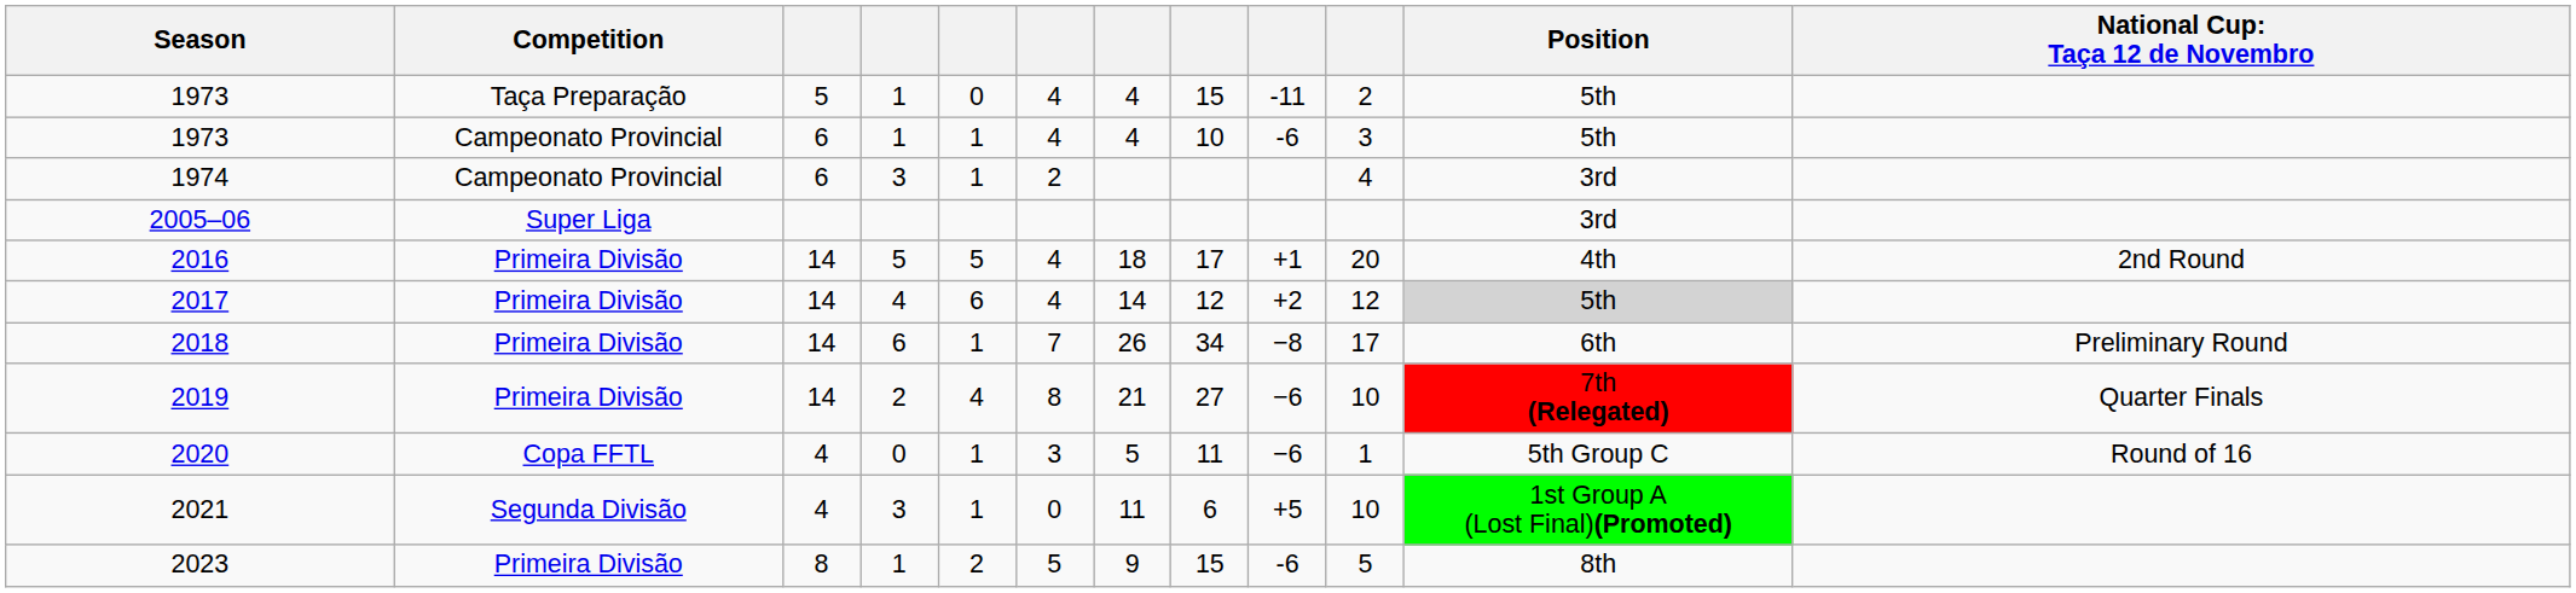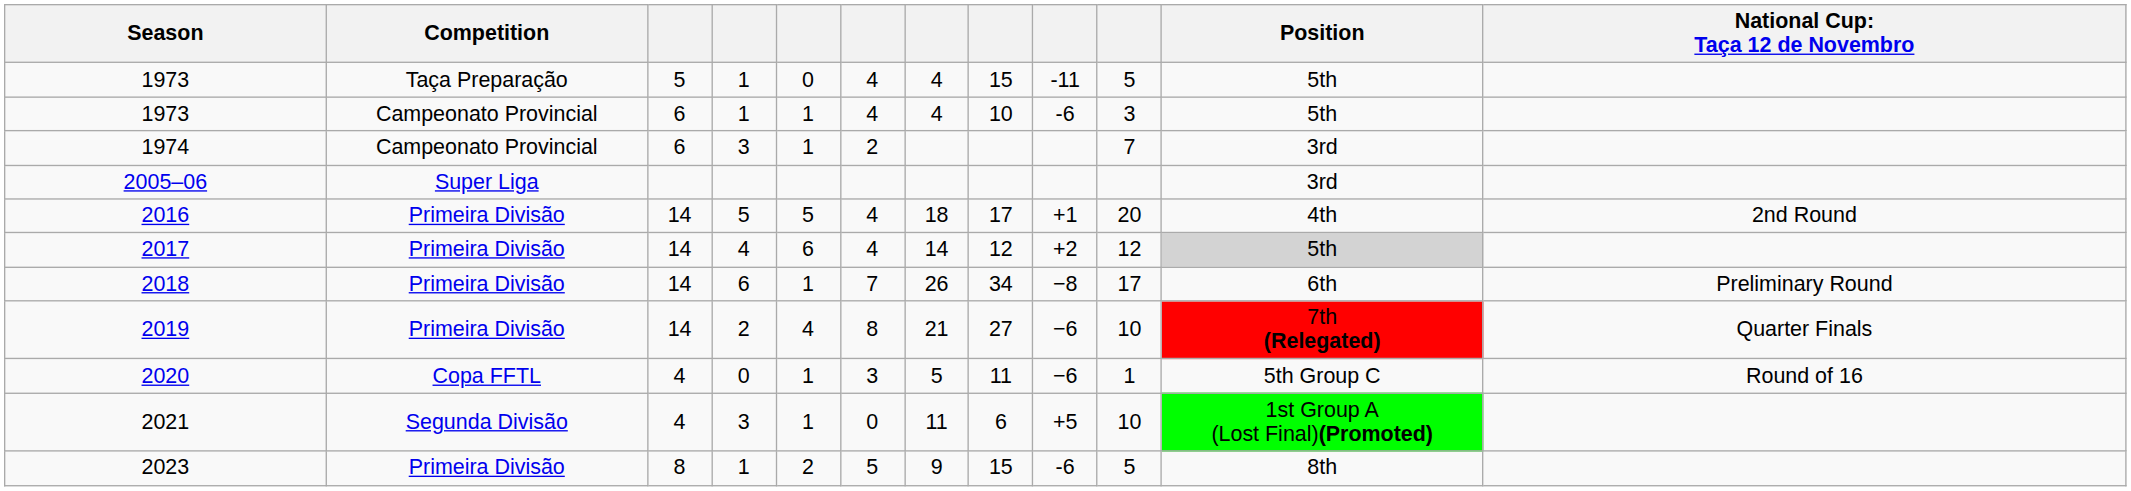1973 / Taça Preparação | column 10: 2 -> 5
1974 | column 10: 4 -> 7
